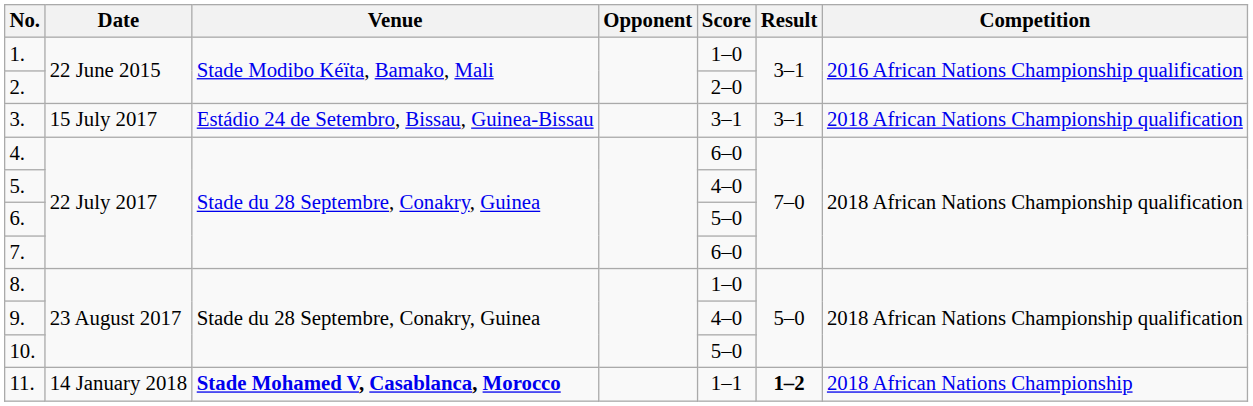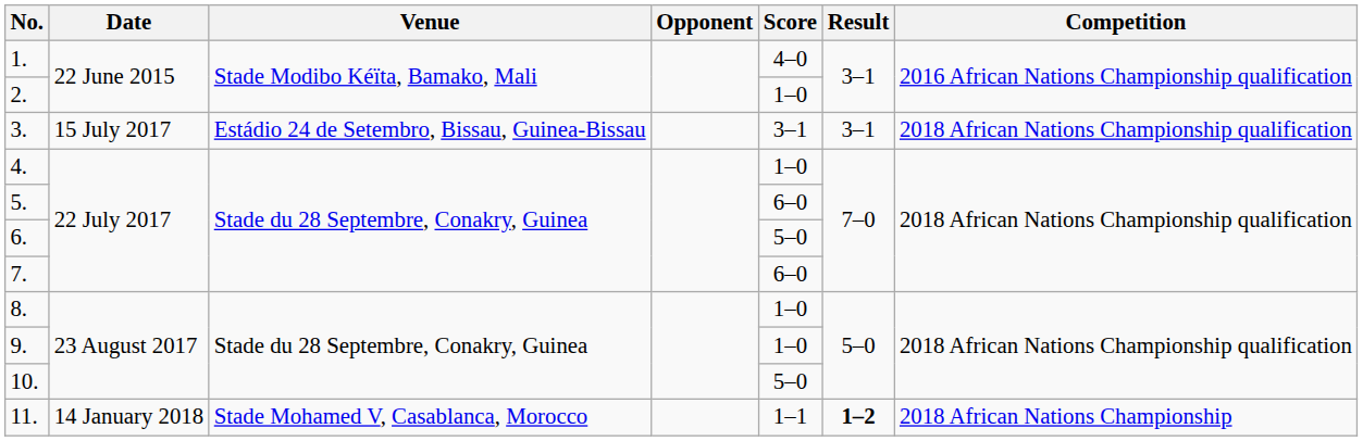1. | Score: 1–0 -> 4–0
2. | Score: 2–0 -> 1–0
4. | Score: 6–0 -> 1–0
5. | Score: 4–0 -> 6–0
9. | Score: 4–0 -> 1–0
11. | Venue: bold -> normal
